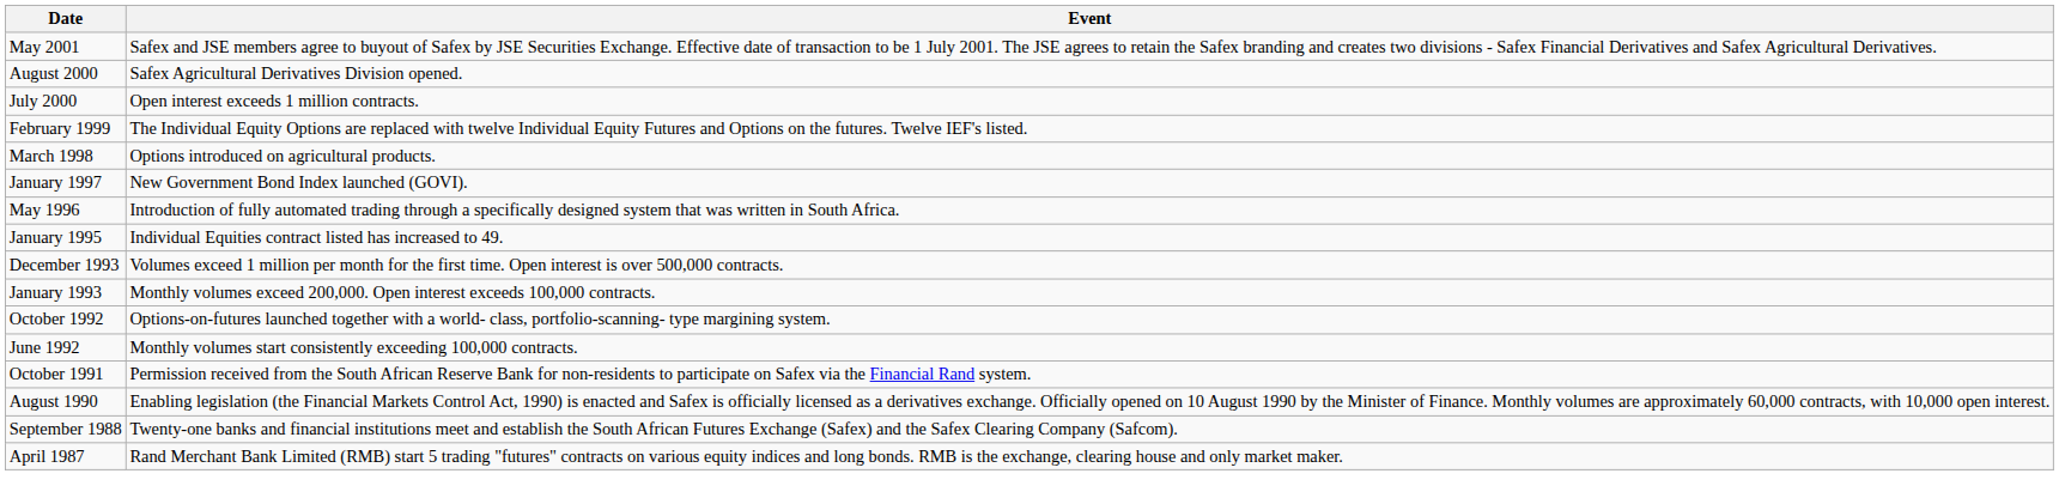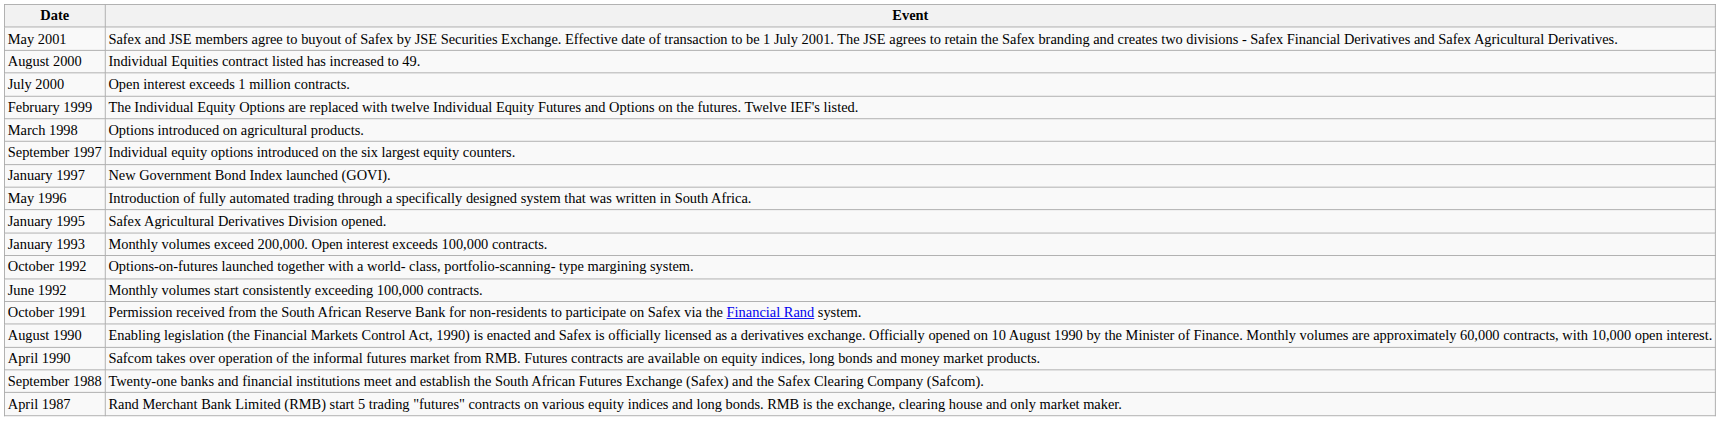August 2000 | Event: Safex Agricultural Derivatives Division opened. -> Individual Equities contract listed has increased to 49.
+ row: September 1997 | Individual equity options introduced on the six largest equity counters.
January 1995 | Event: Individual Equities contract listed has increased to 49. -> Safex Agricultural Derivatives Division opened.
- row: December 1993 | Volumes exceed 1 million per month for the first time. Open interest is over 500,000 contracts.
+ row: April 1990 | Safcom takes over operation of the informal futures market from RMB. Futures contracts are available on equity indices, long bonds and money market products.
